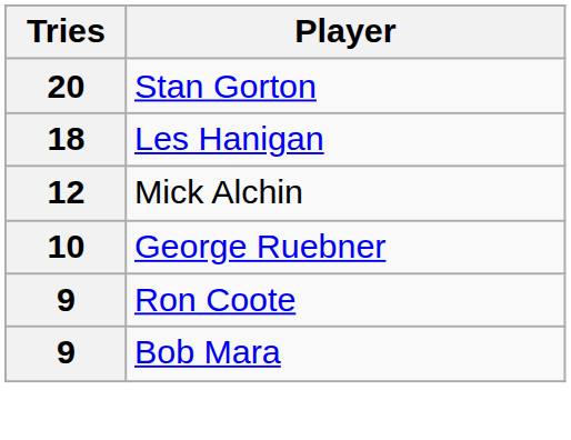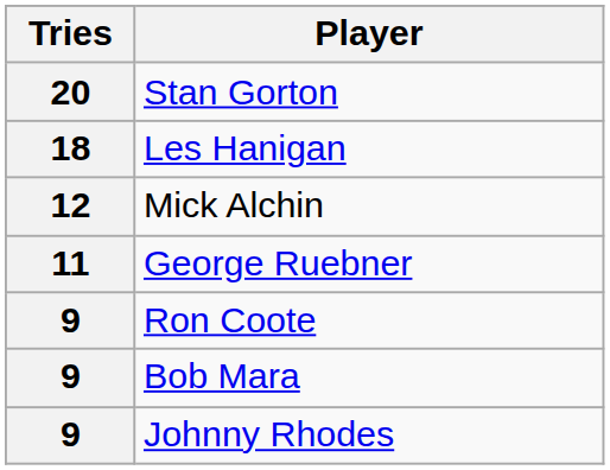George Ruebner | Tries: 10 -> 11
+ row: 9 | Johnny Rhodes
